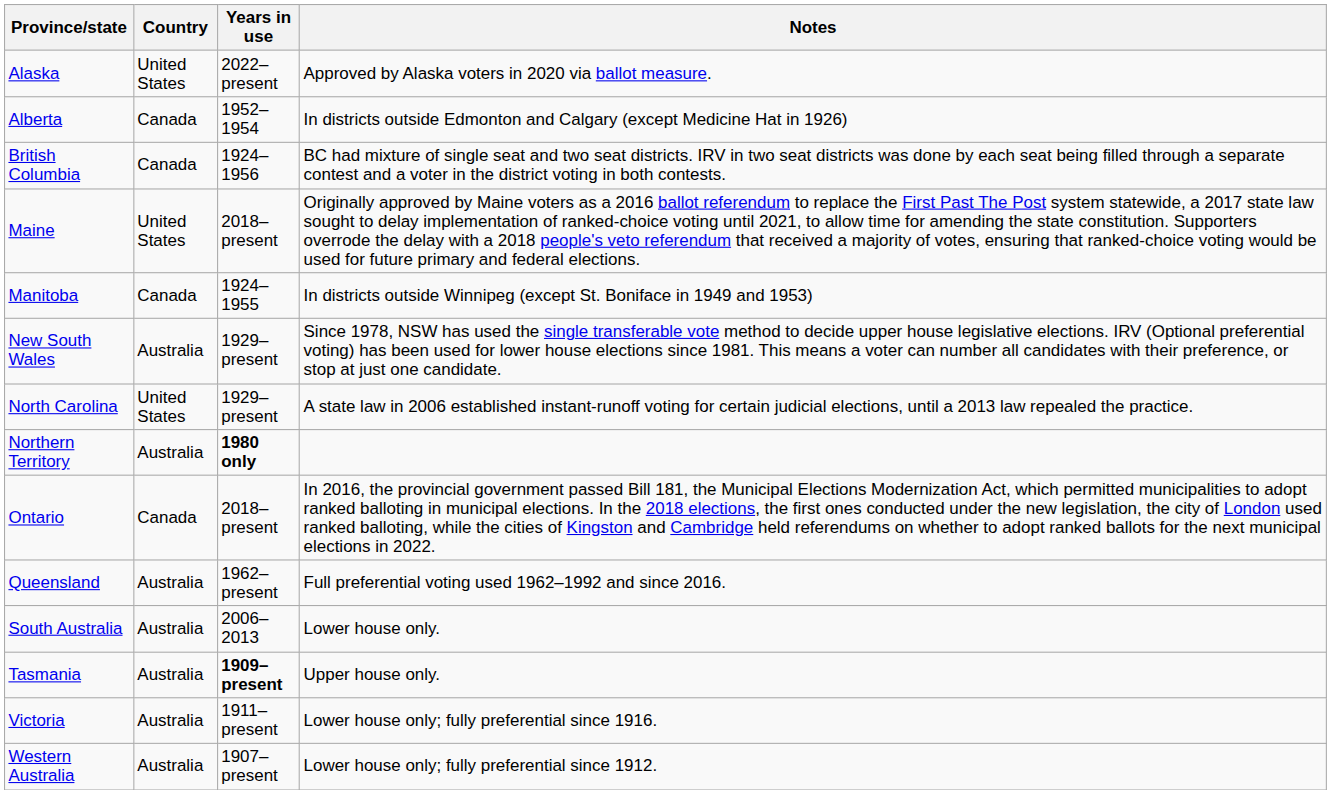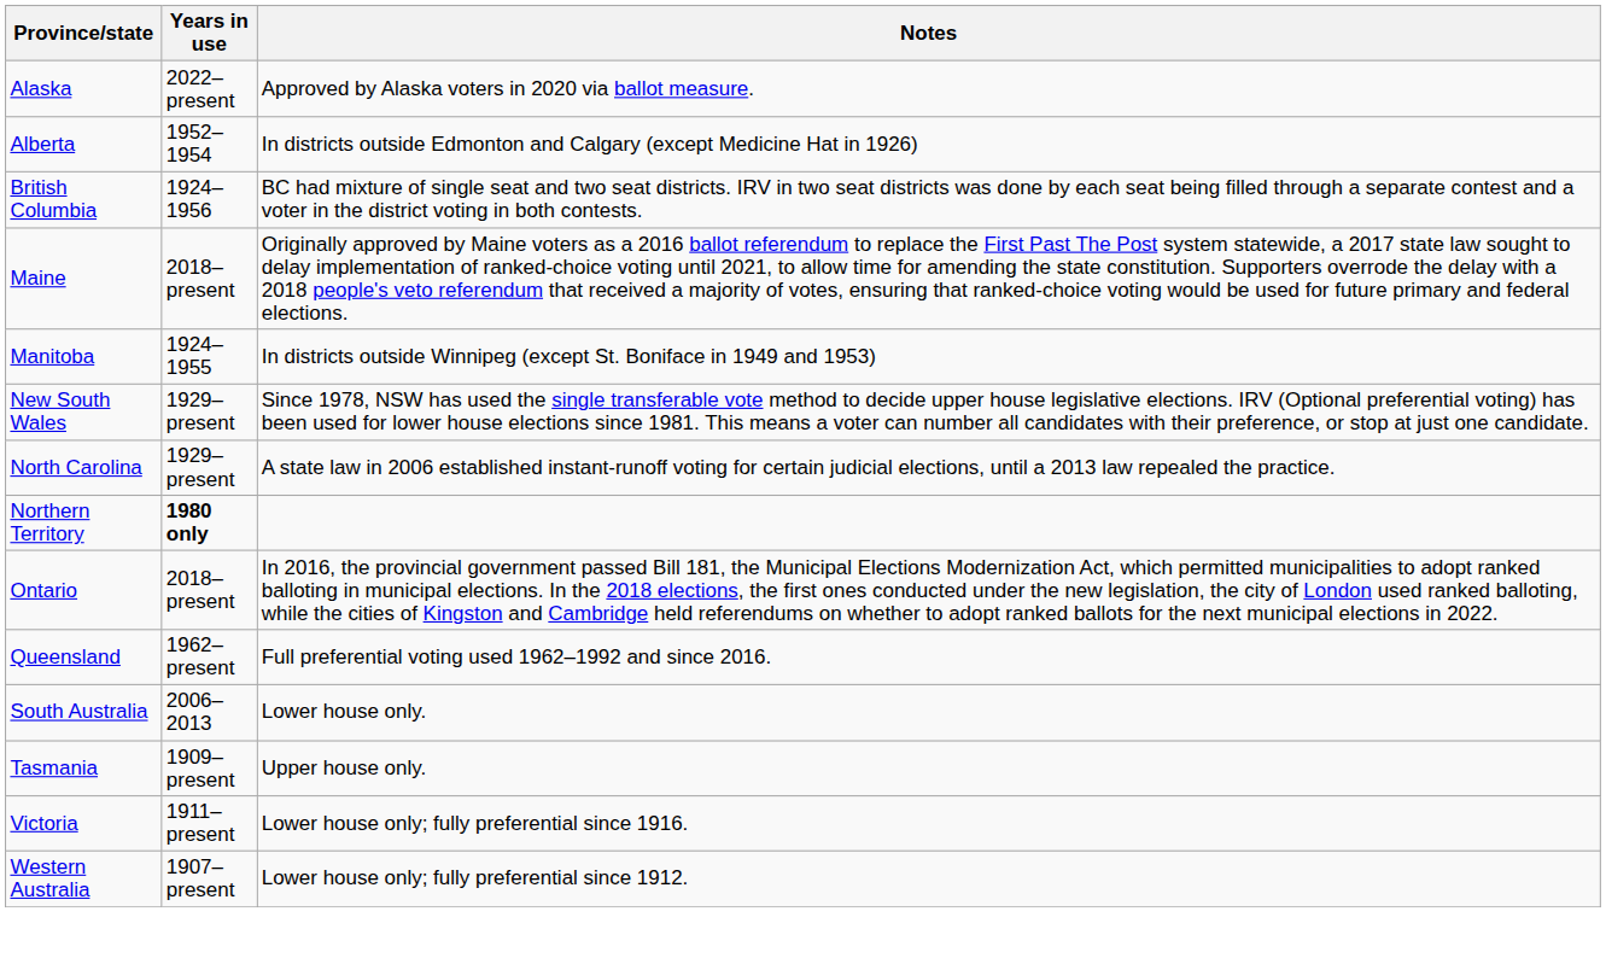- column: Country | United States | Canada | Canada | United States | Canada | Australia | United States | Australia | Canada | Australia | Australia | Australia | Australia | Australia
Tasmania | Years in use: bold -> normal
